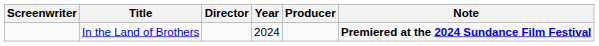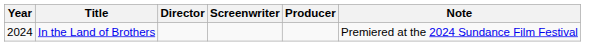columns swapped: Year <-> Screenwriter
In the Land of Brothers | Note: bold -> normal
